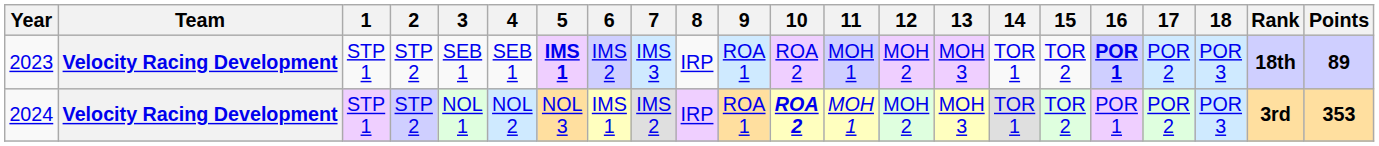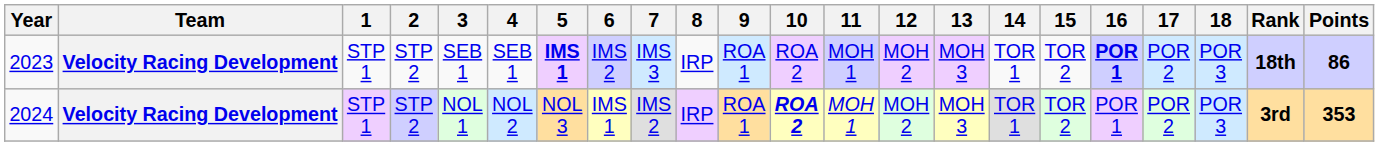2023 | Points: 89 -> 86
